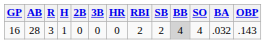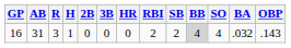16 | AB: 28 -> 31
